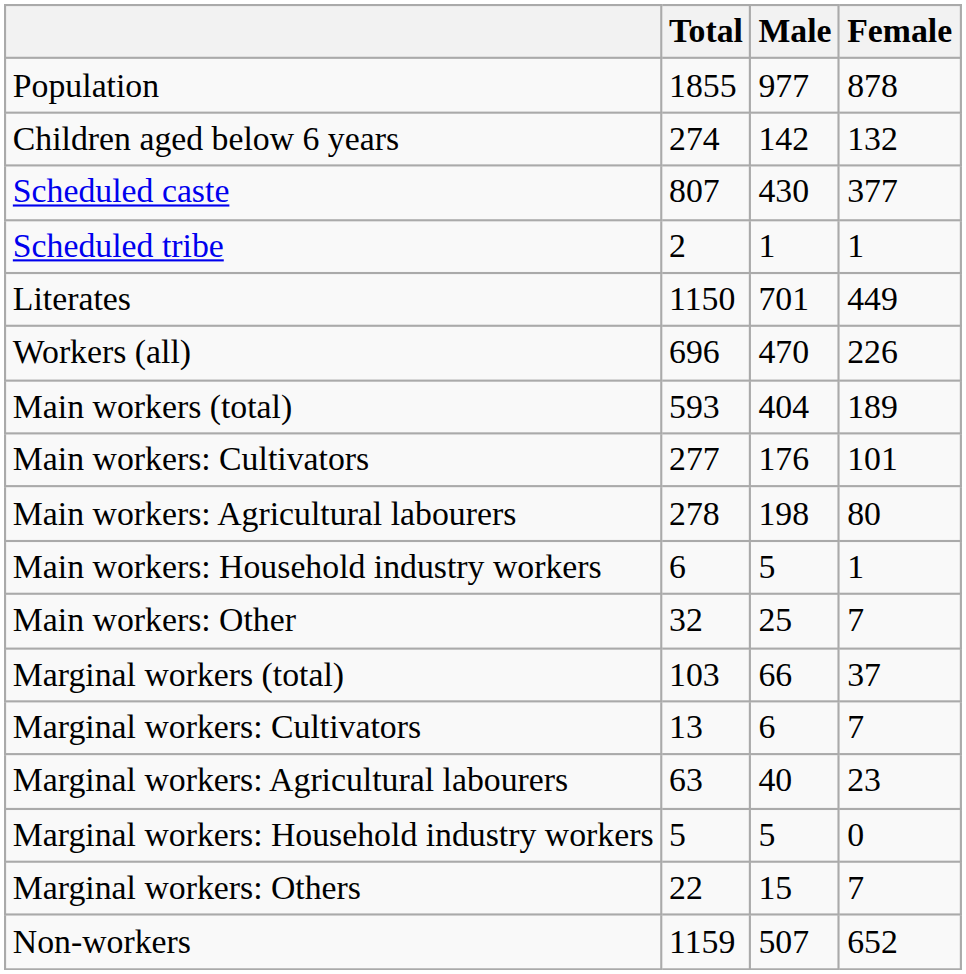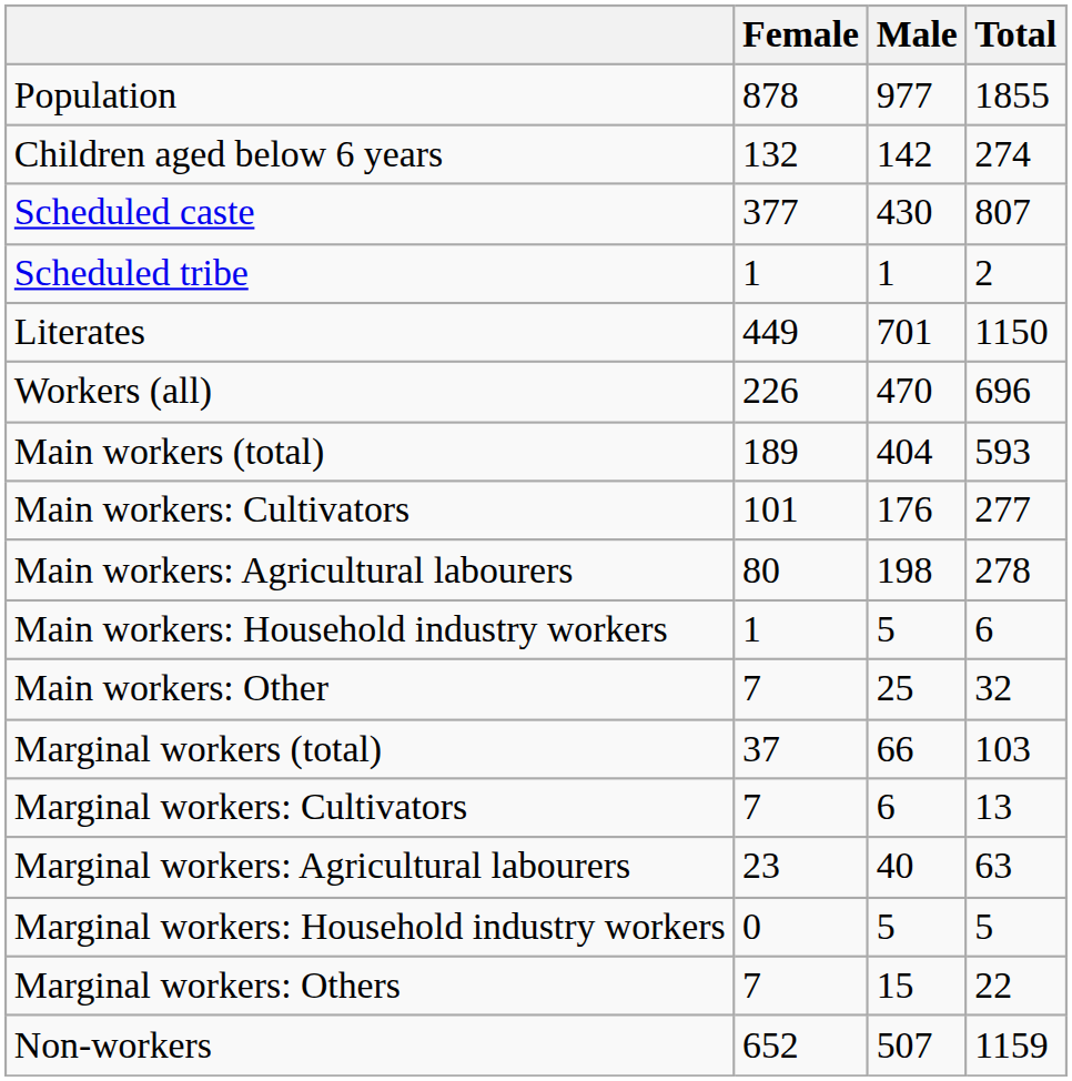columns swapped: Total <-> Female
